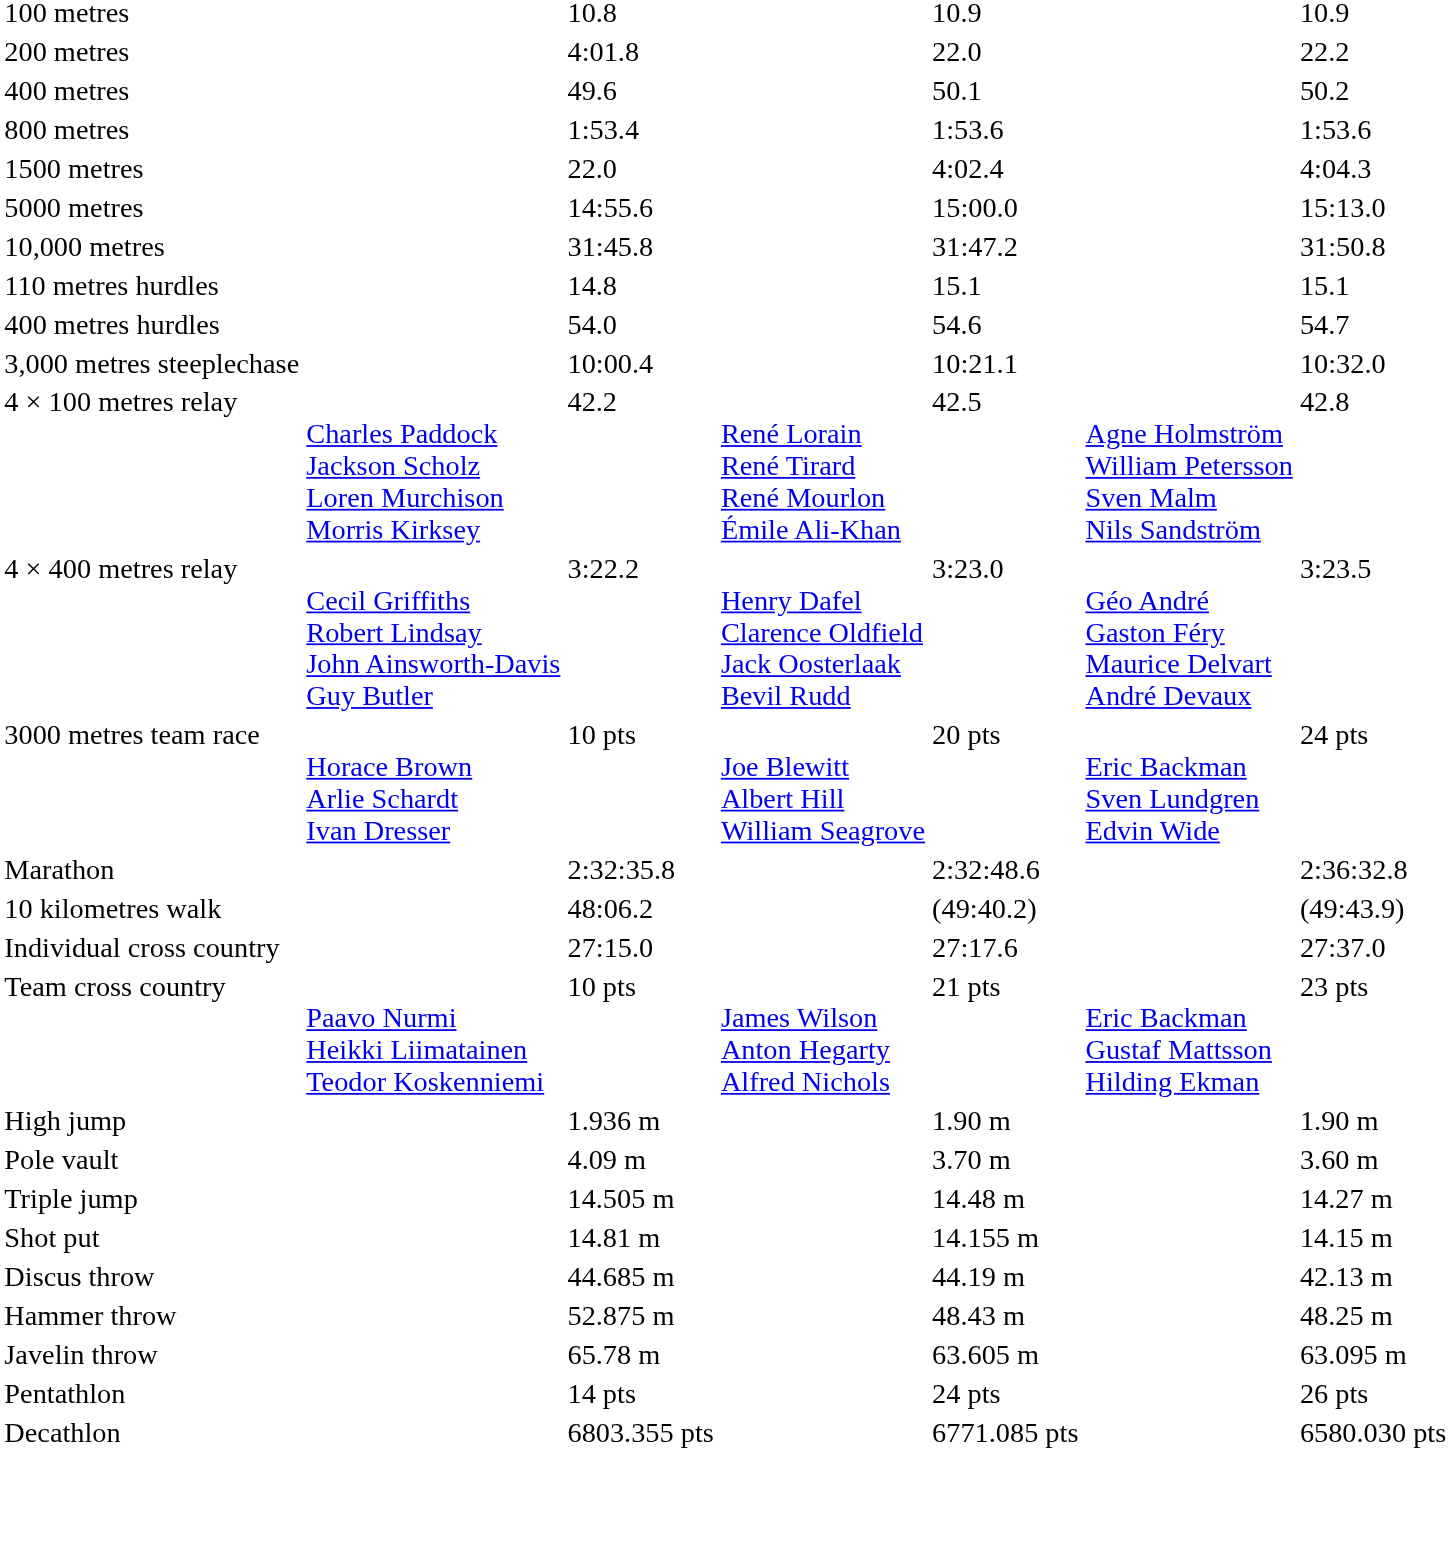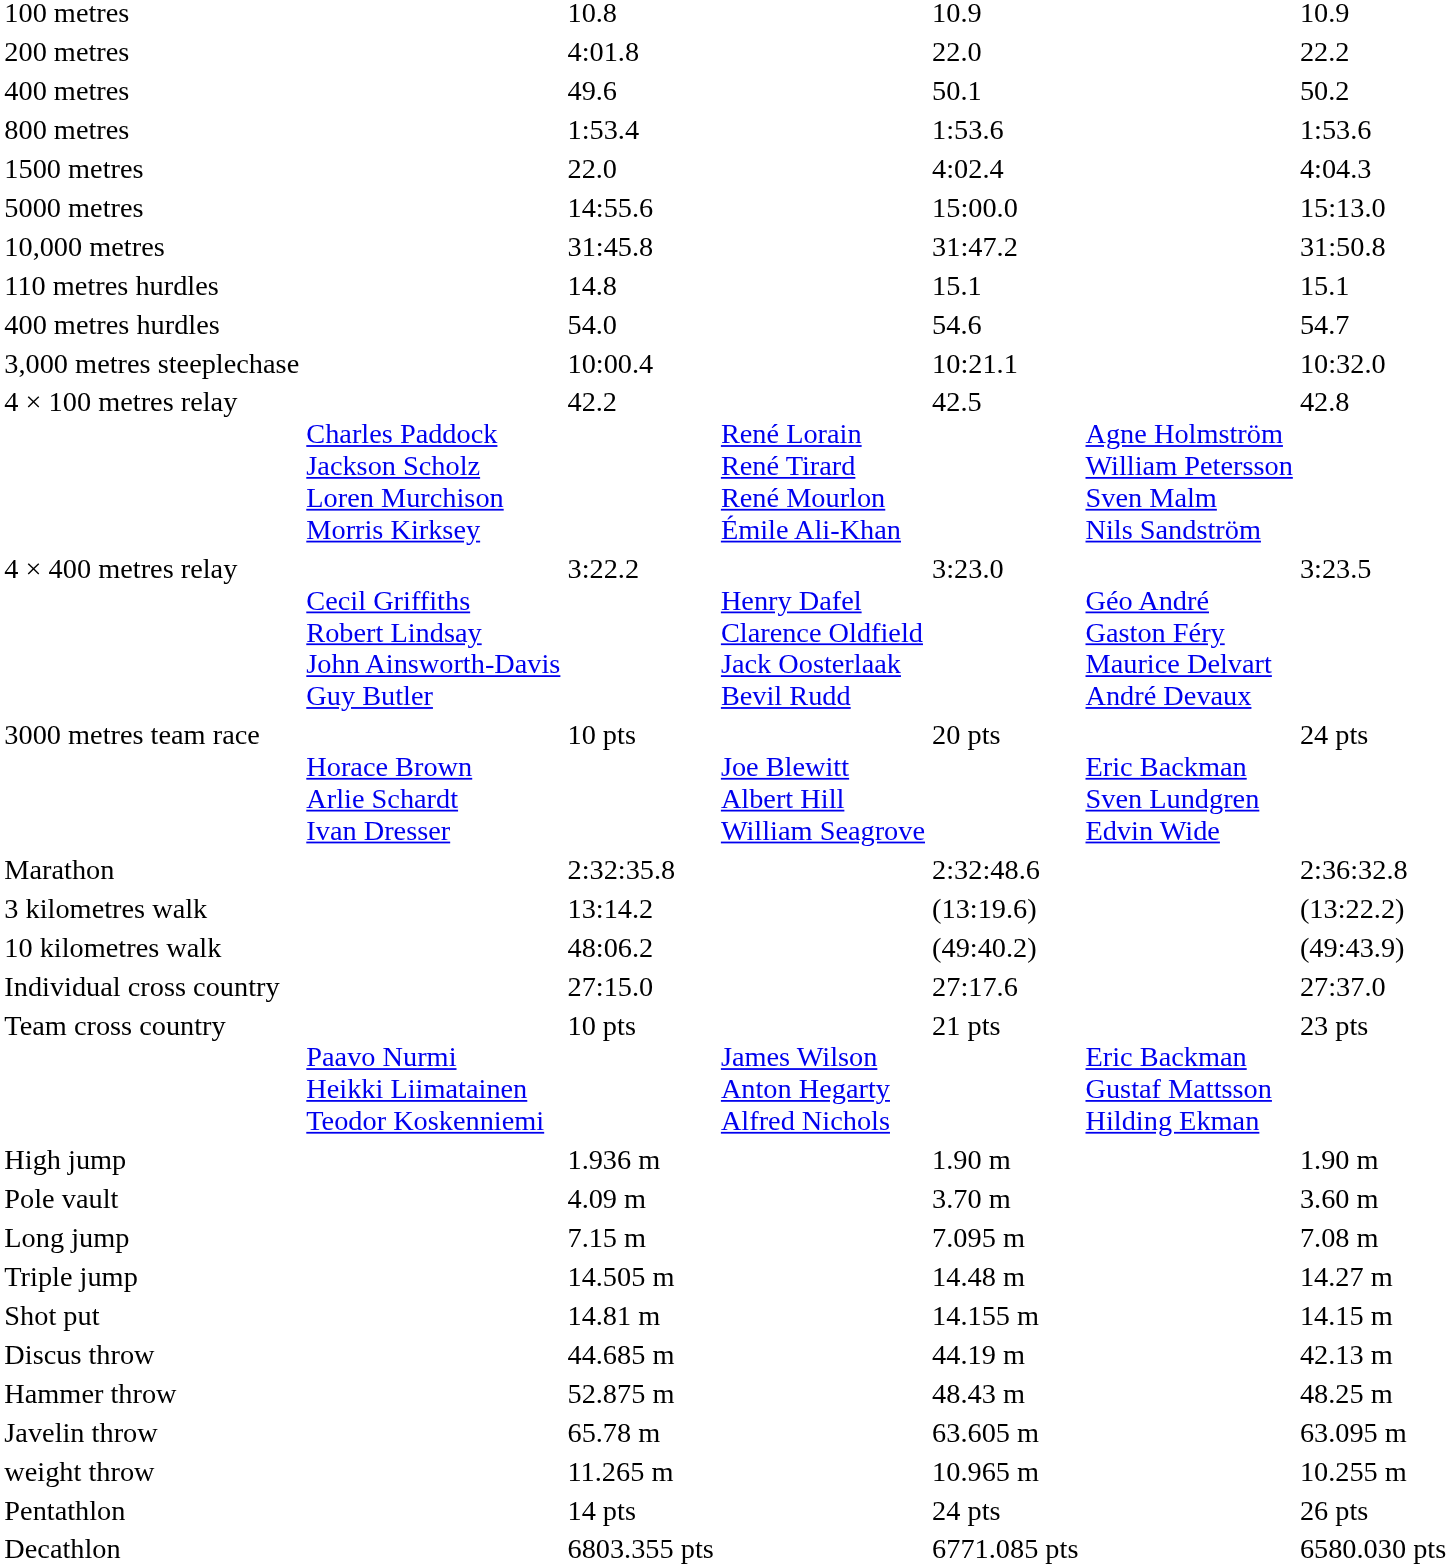+ row: 3 kilometres walk | 13:14.2 | (13:19.6) | (13:22.2)
+ row: Long jump | 7.15 m | 7.095 m | 7.08 m
+ row: weight throw | 11.265 m | 10.965 m | 10.255 m
